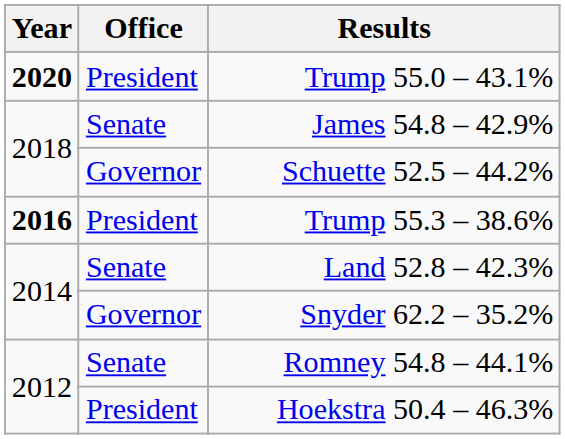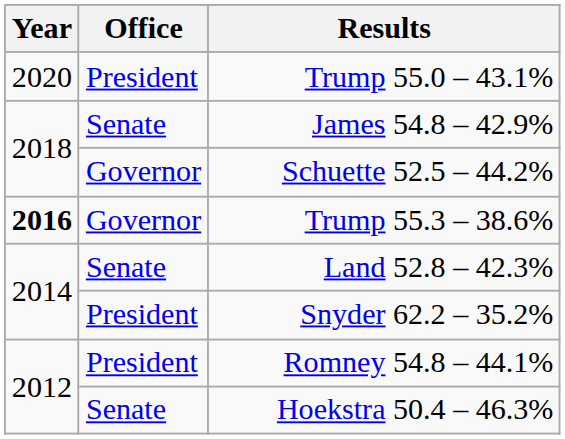Trump 55.0 – 43.1% | Year: bold -> normal
Trump 55.3 – 38.6% | Office: President -> Governor
Snyder 62.2 – 35.2% | Office: Governor -> President
Romney 54.8 – 44.1% | Office: Senate -> President
Hoekstra 50.4 – 46.3% | Office: President -> Senate
